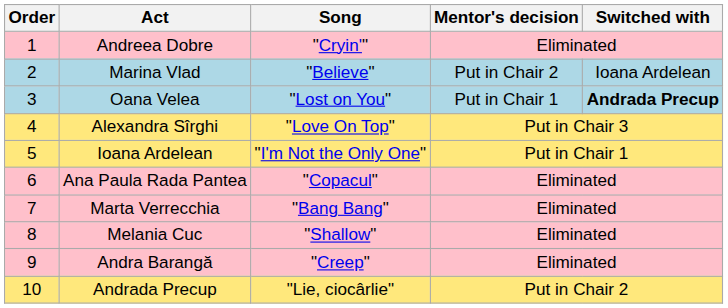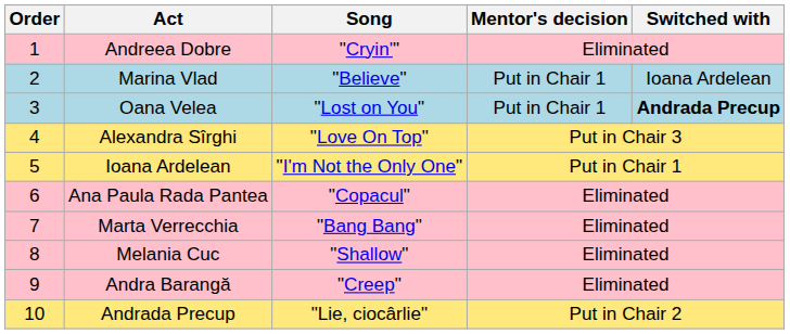Marina Vlad | Mentor's decision: Put in Chair 2 -> Put in Chair 1
